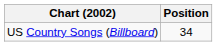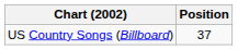US Country Songs (Billboard) | Position: 34 -> 37
